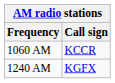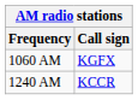1060 AM | Call sign: KCCR -> KGFX
1240 AM | Call sign: KGFX -> KCCR
